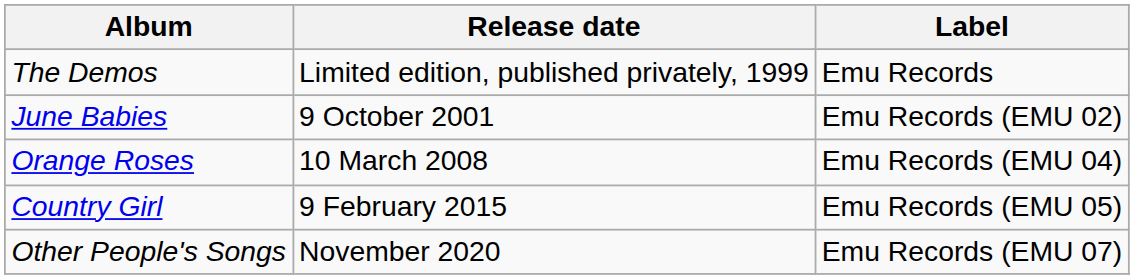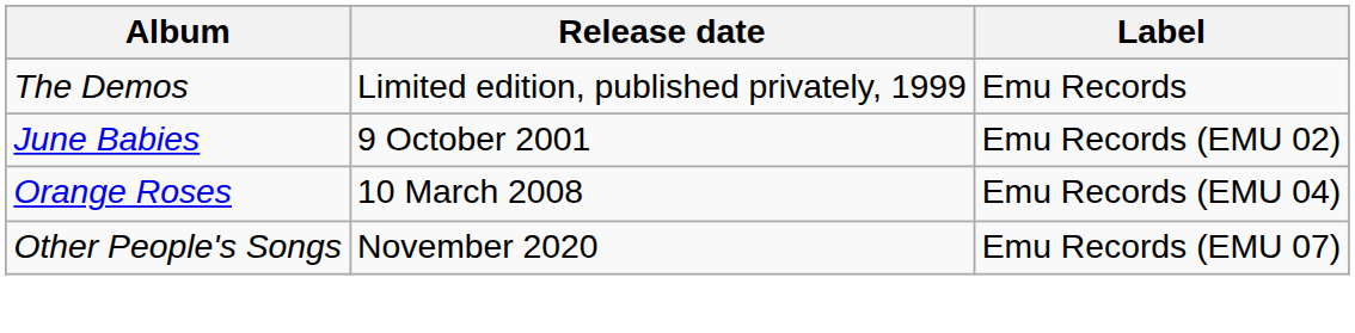- row: Country Girl | 9 February 2015 | Emu Records (EMU 05)
